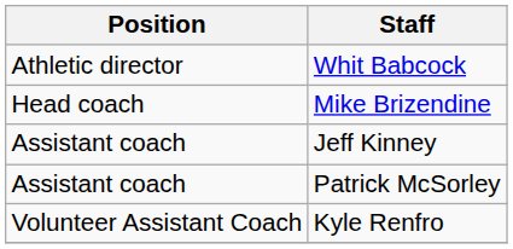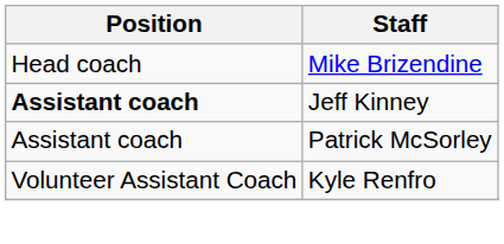- row: Athletic director | Whit Babcock
Jeff Kinney | Position: normal -> bold
